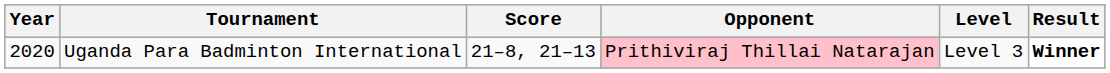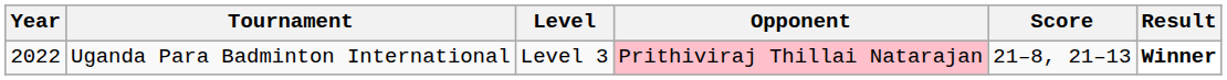columns swapped: Level <-> Score
Uganda Para Badminton International | Year: 2020 -> 2022
